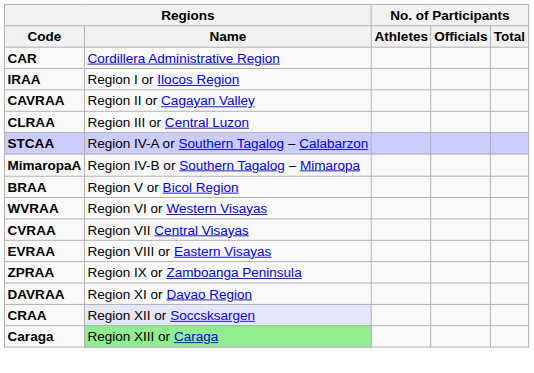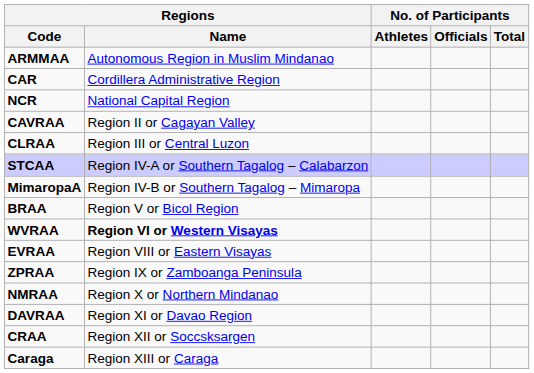+ row: ARMMAA | Autonomous Region in Muslim Mindanao
+ row: NCR | National Capital Region
- row: IRAA | Region I or Ilocos Region
WVRAA | Regions / Name: normal -> bold
- row: CVRAA | Region VII Central Visayas
+ row: NMRAA | Region X or Northern Mindanao
CRAA | Regions / Name: lavender background -> no background
Caraga | Regions / Name: lightgreen background -> no background
